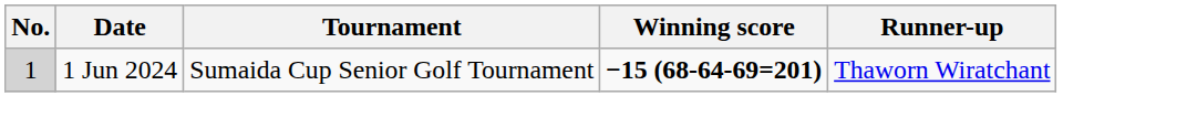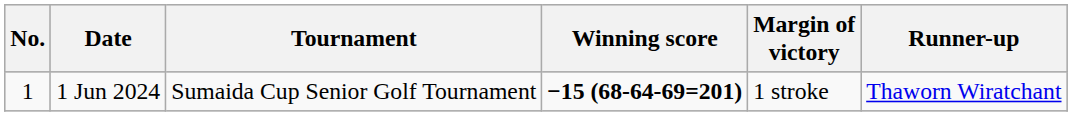+ column: Margin of victory | 1 stroke
1 Jun 2024 | No.: lightgrey background -> no background
